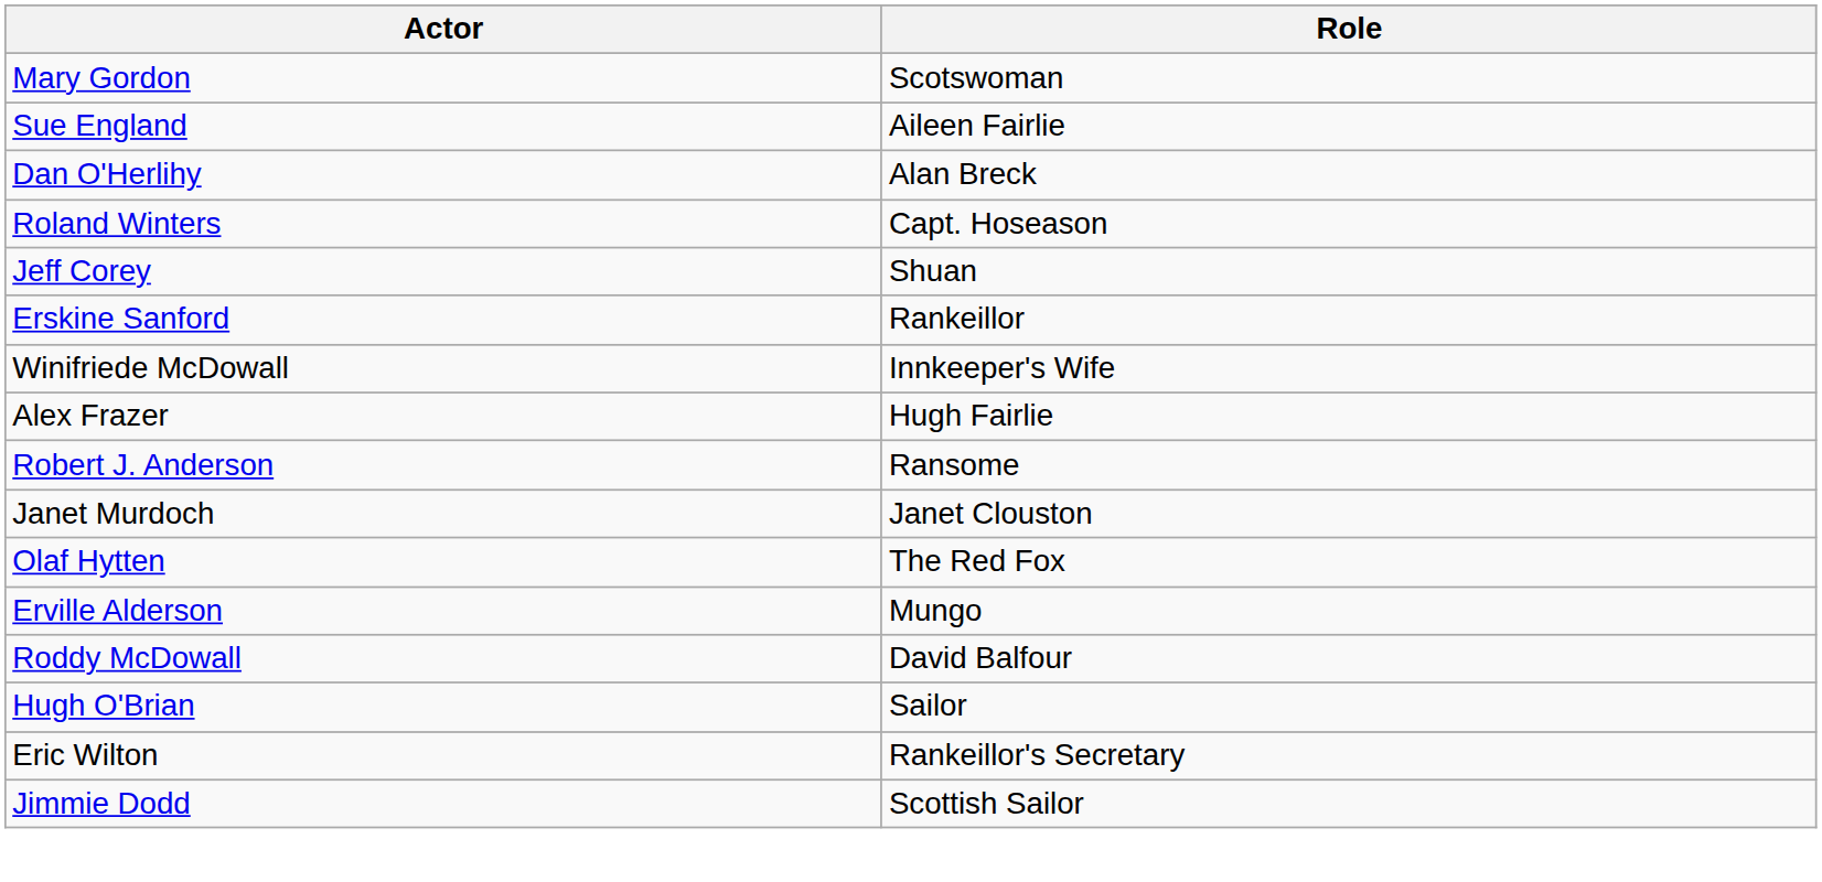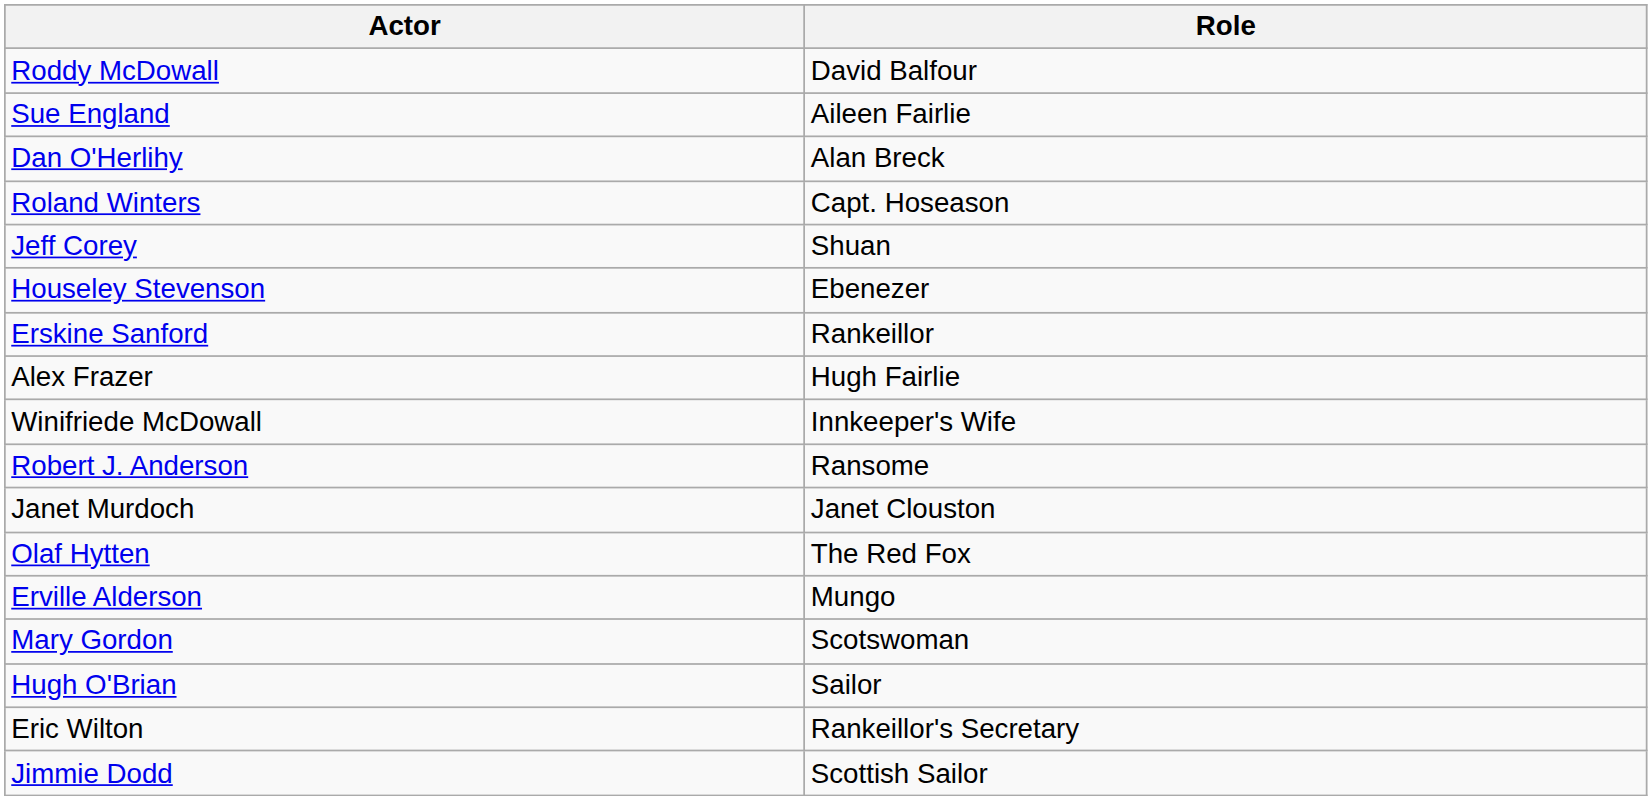rows swapped: Roddy McDowall <-> Mary Gordon
+ row: Houseley Stevenson | Ebenezer
rows swapped: Alex Frazer <-> Winifriede McDowall
